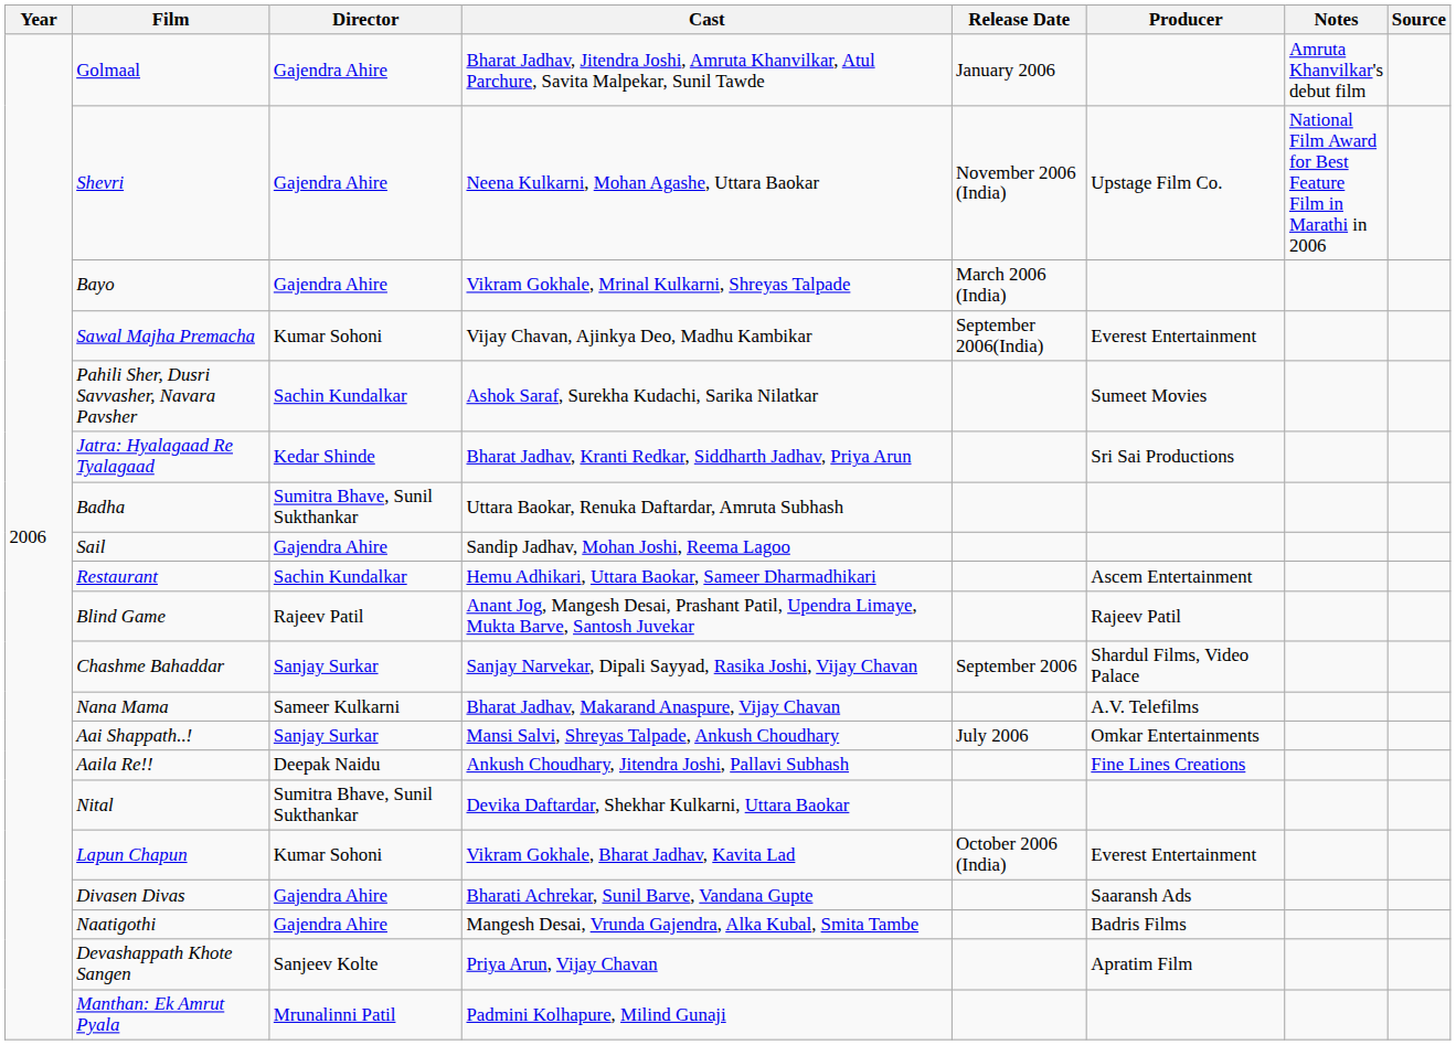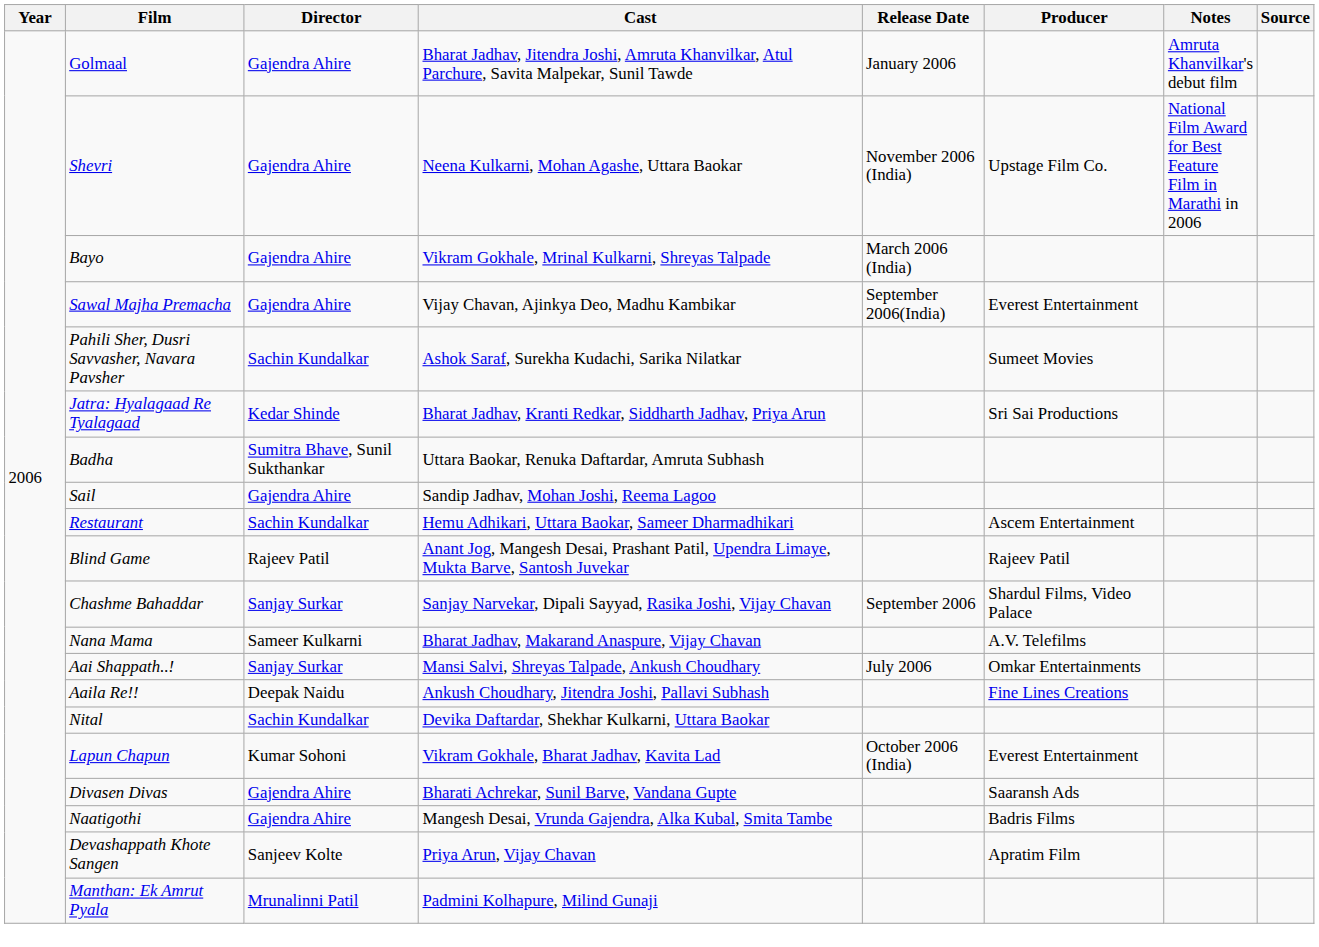Sawal Majha Premacha | Director: Kumar Sohoni -> Gajendra Ahire
Nital | Director: Sumitra Bhave, Sunil Sukthankar -> Sachin Kundalkar
